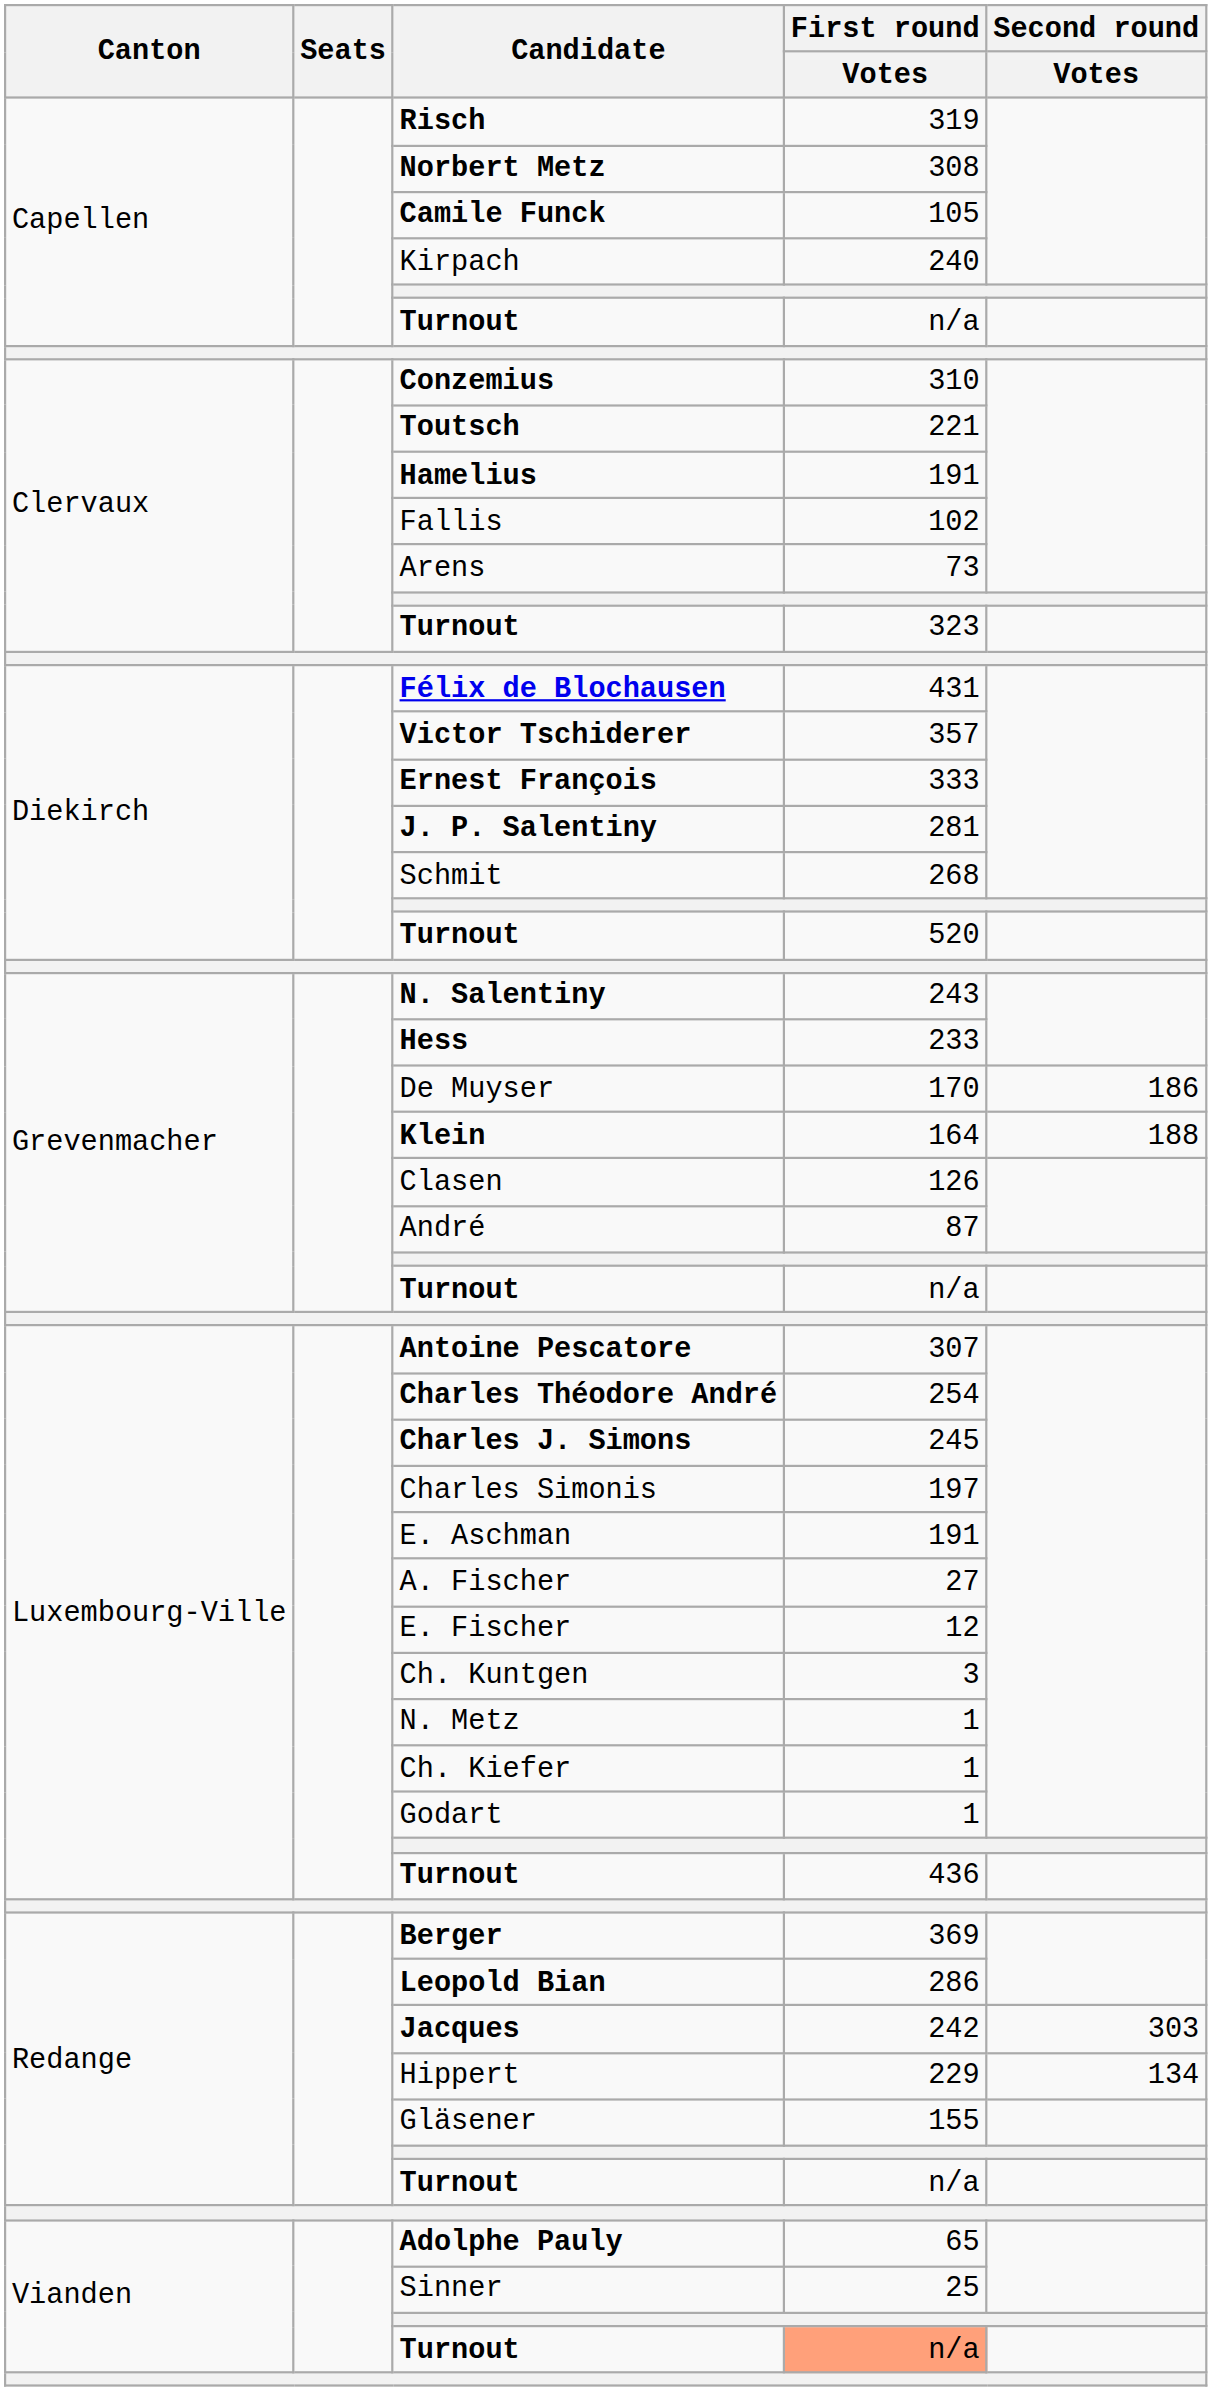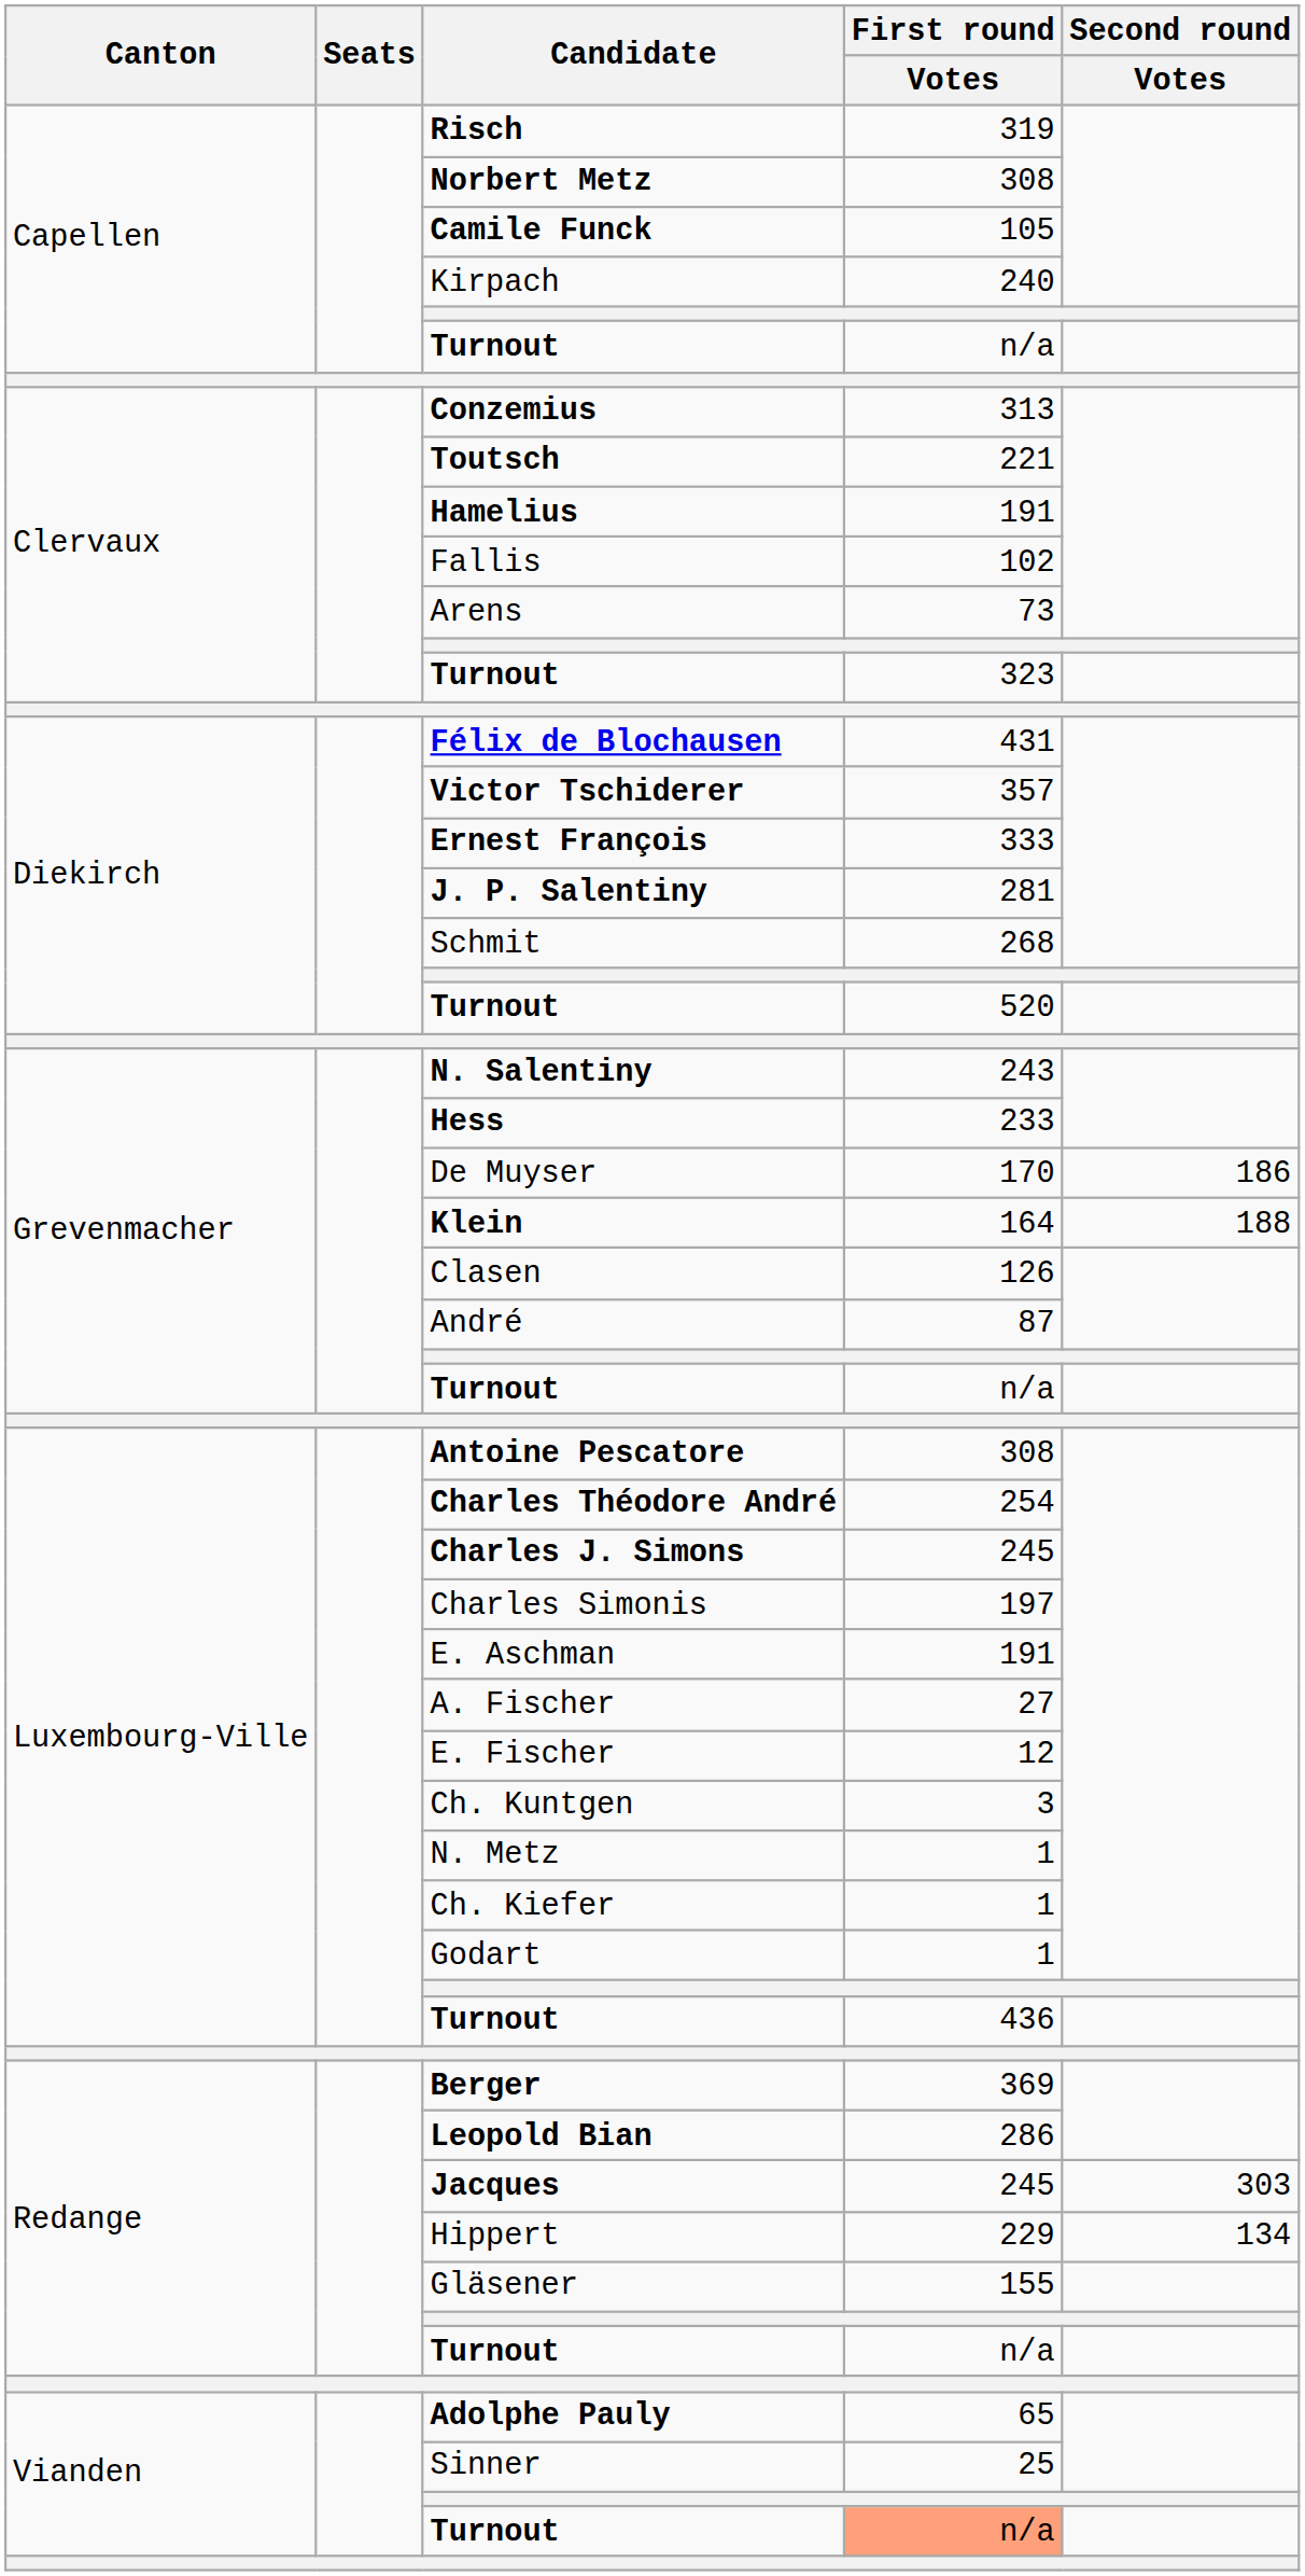Conzemius | First round / Votes: 310 -> 313
Antoine Pescatore | First round / Votes: 307 -> 308
Jacques | First round / Votes: 242 -> 245
